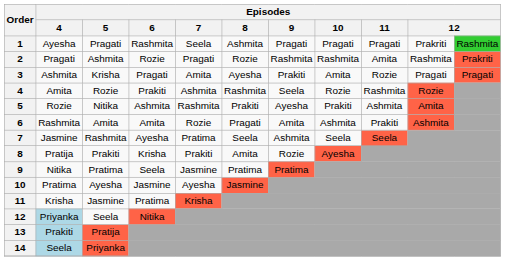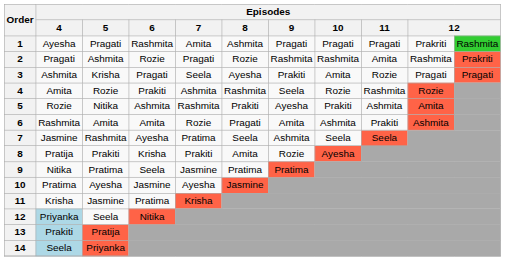1 | Episodes / 7: Seela -> Amita
3 | Episodes / 7: Amita -> Seela
